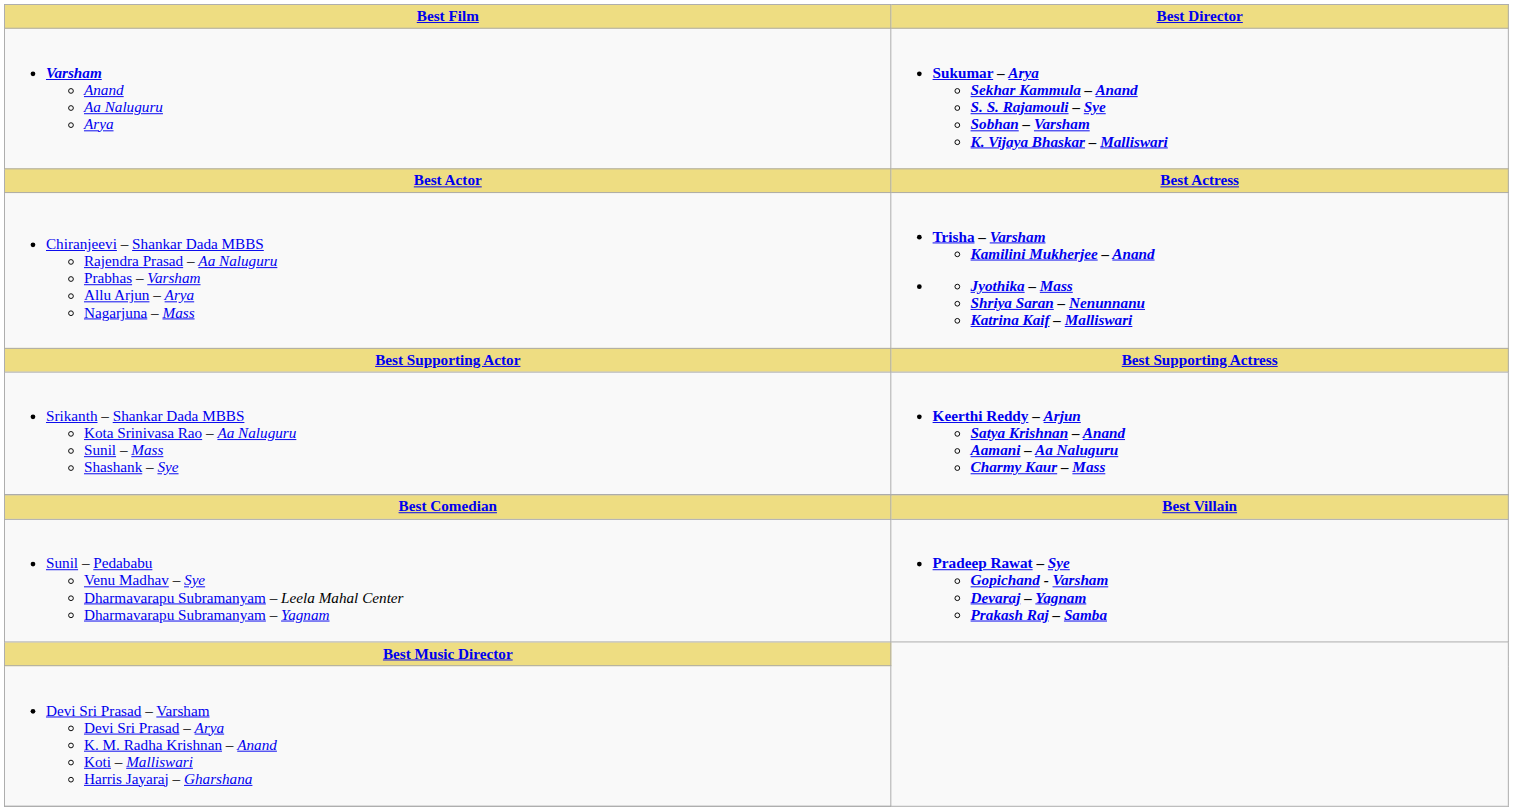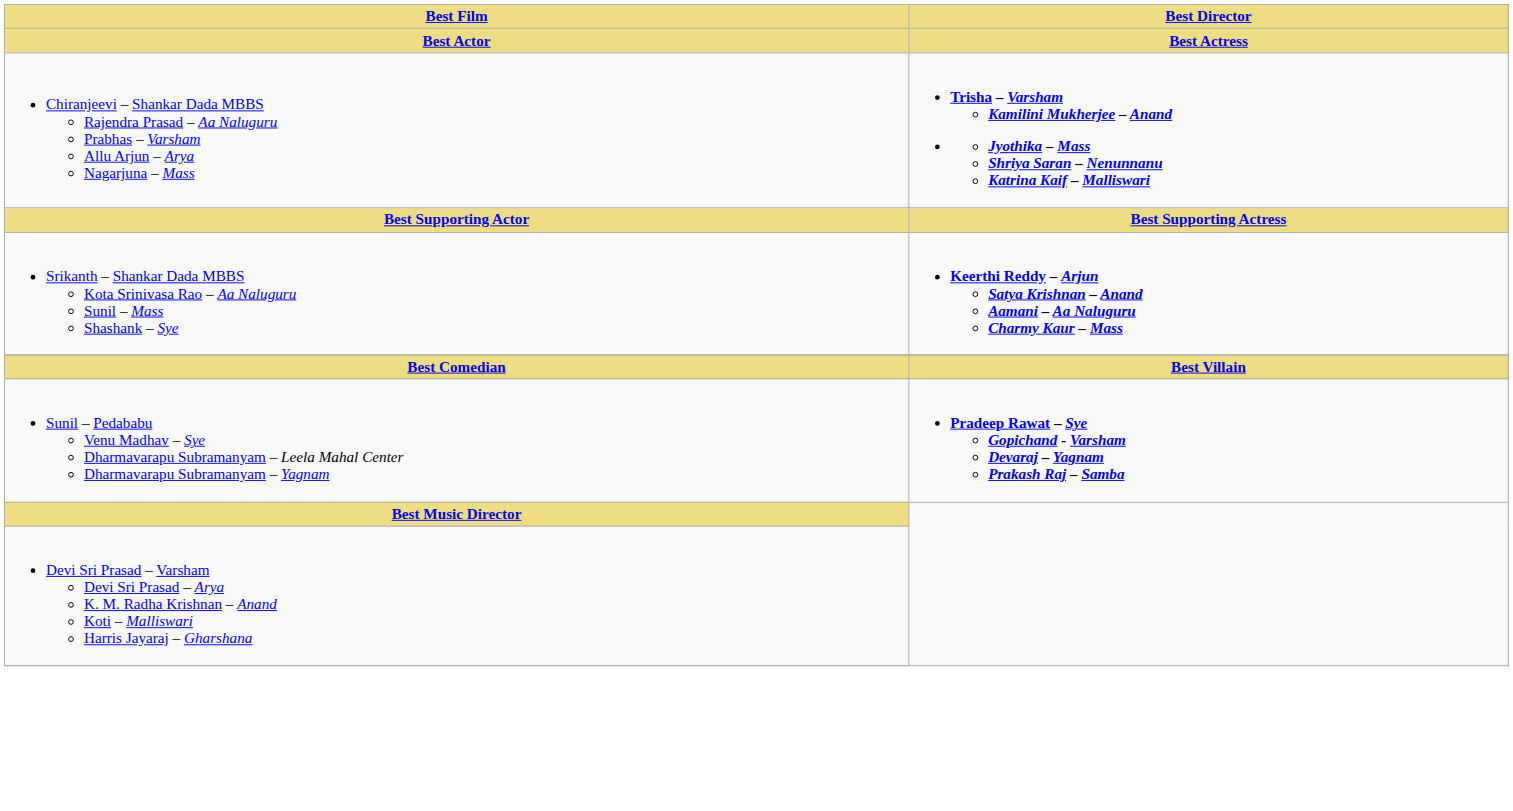- row: Varsham Anand Aa Naluguru Arya | Sukumar – Arya Sekhar Kammula – Anand S. S. Rajamouli – Sye Sobhan – Varsham K. Vijaya Bhaskar – Malliswari
